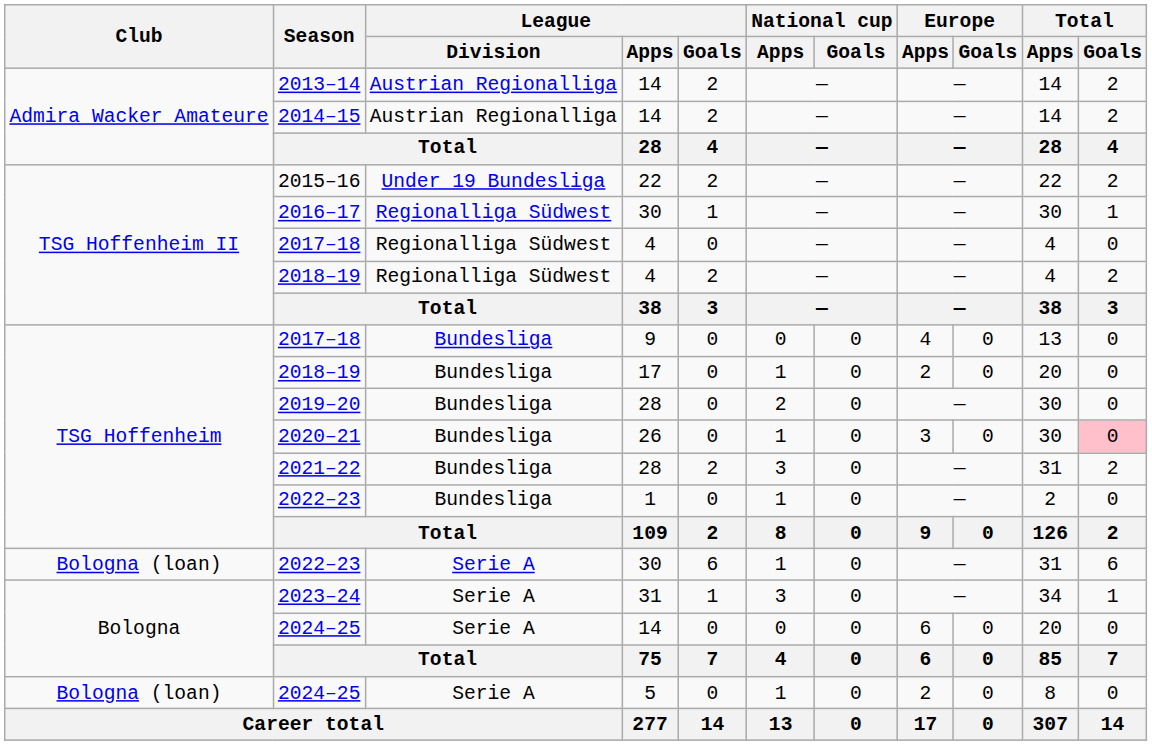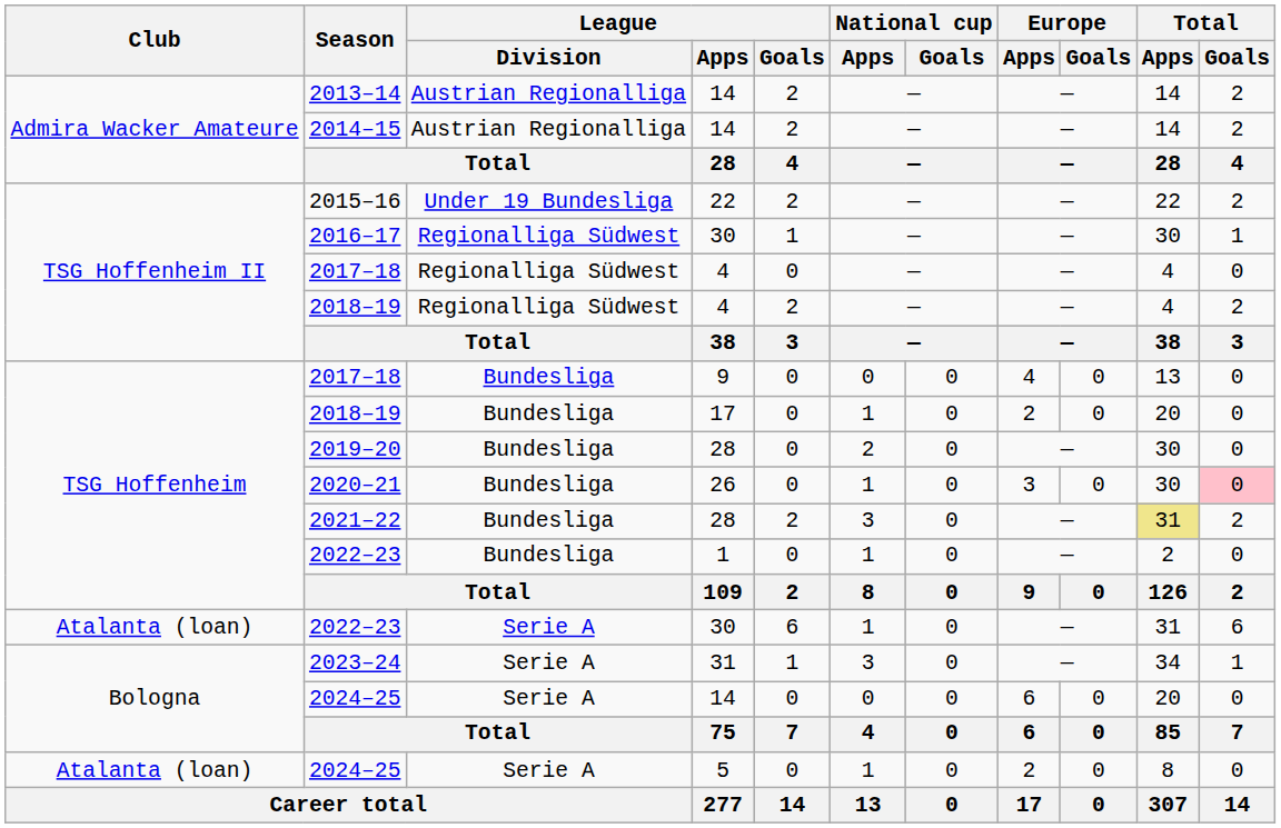2021–22 | Total / Apps: no background -> khaki background
2022–23 / 30 | Club: Bologna (loan) -> Atalanta (loan)
2024–25 / 5 | Club: Bologna (loan) -> Atalanta (loan)
